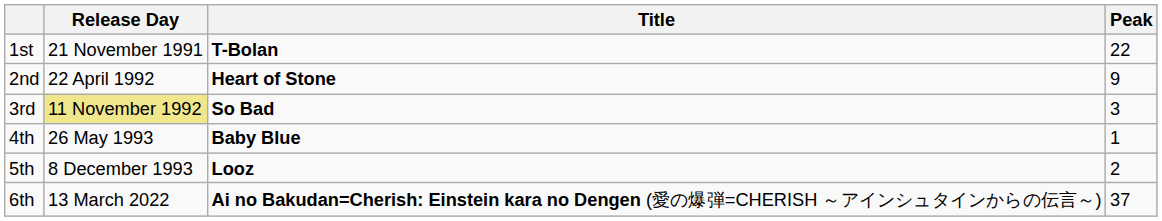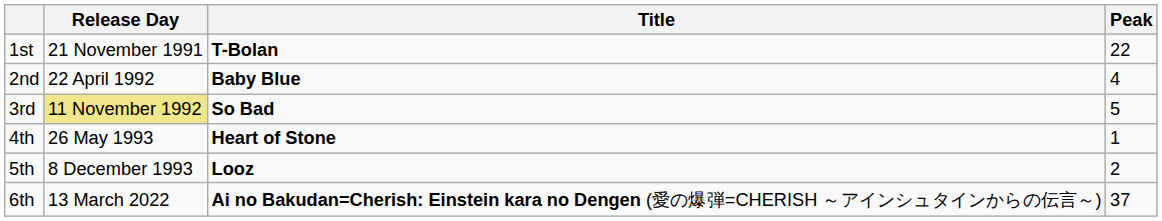2nd | Title: Heart of Stone -> Baby Blue
2nd | Peak: 9 -> 4
3rd | Peak: 3 -> 5
4th | Title: Baby Blue -> Heart of Stone
